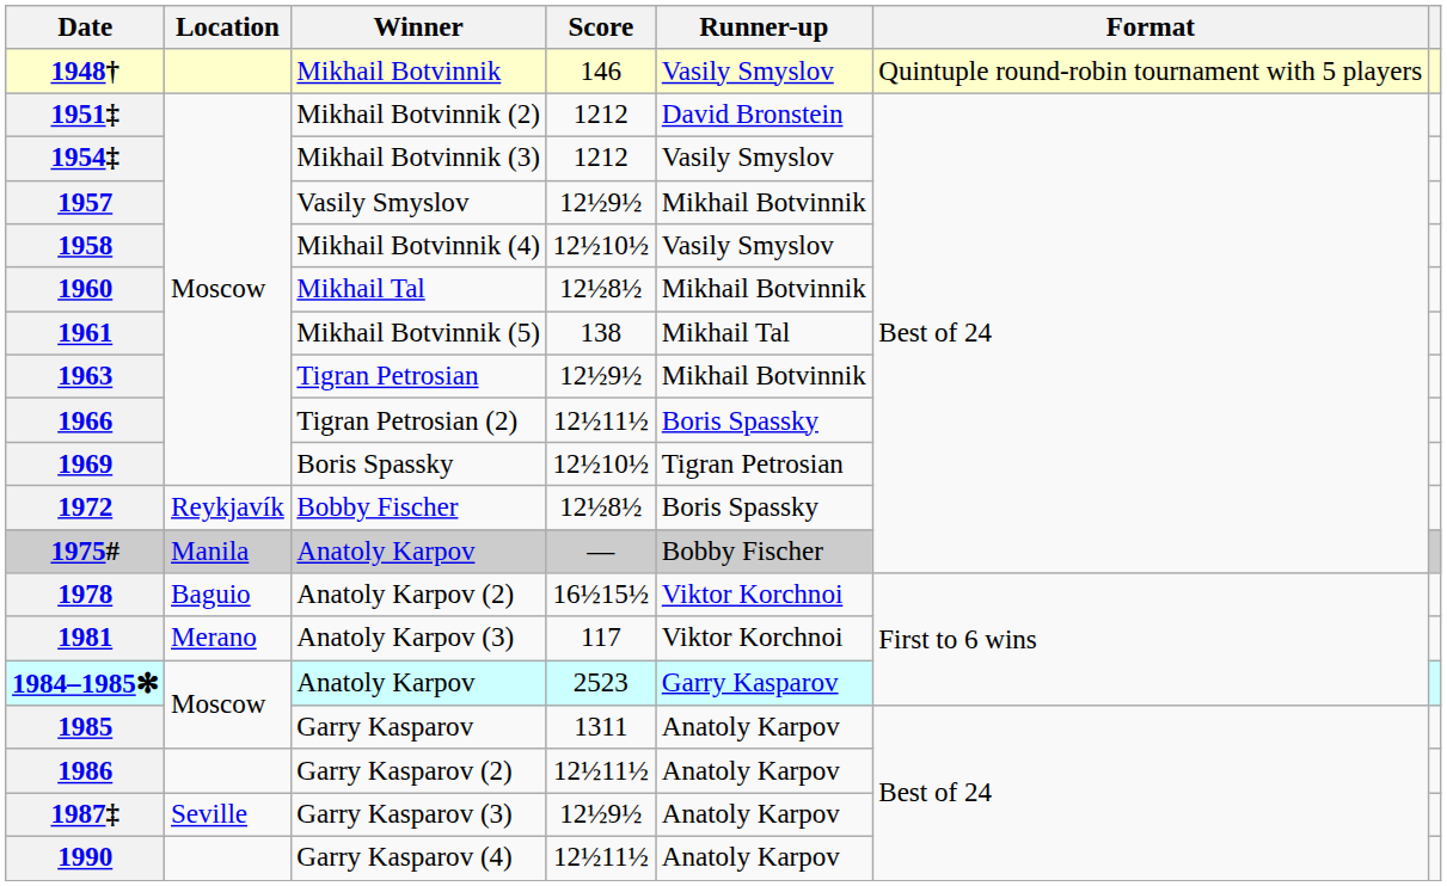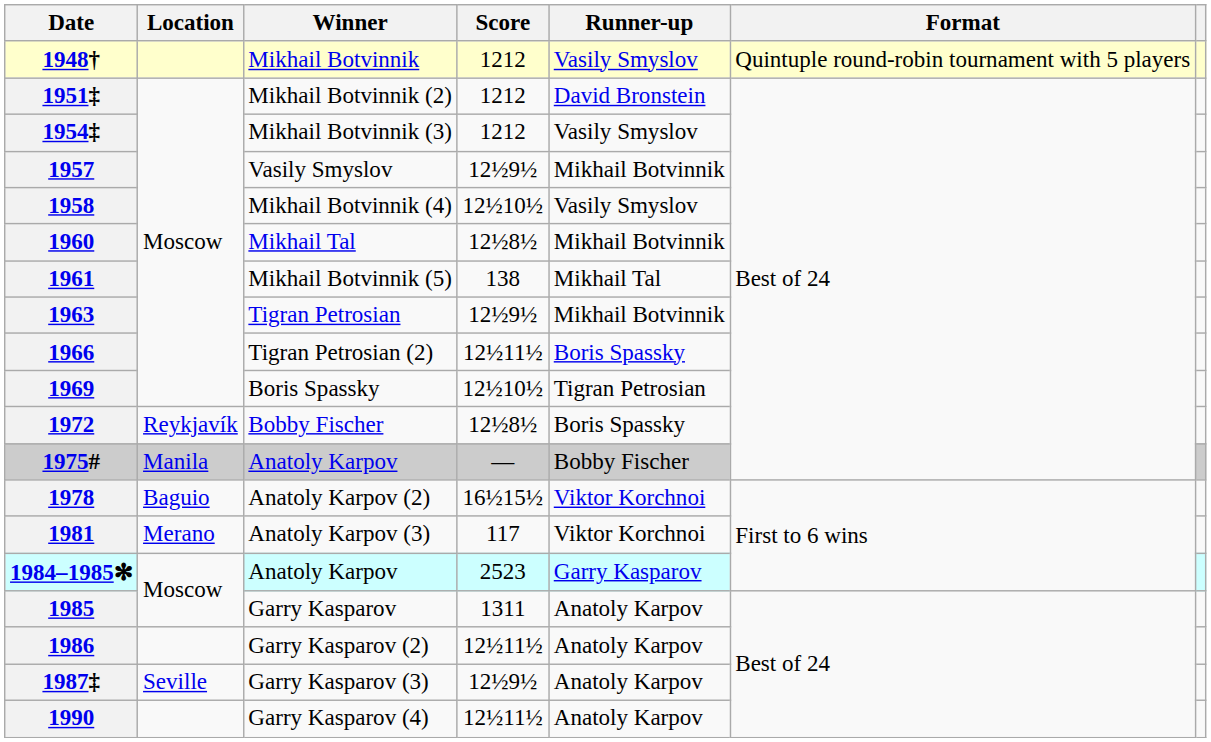1948† | Score: 146 -> 1212
